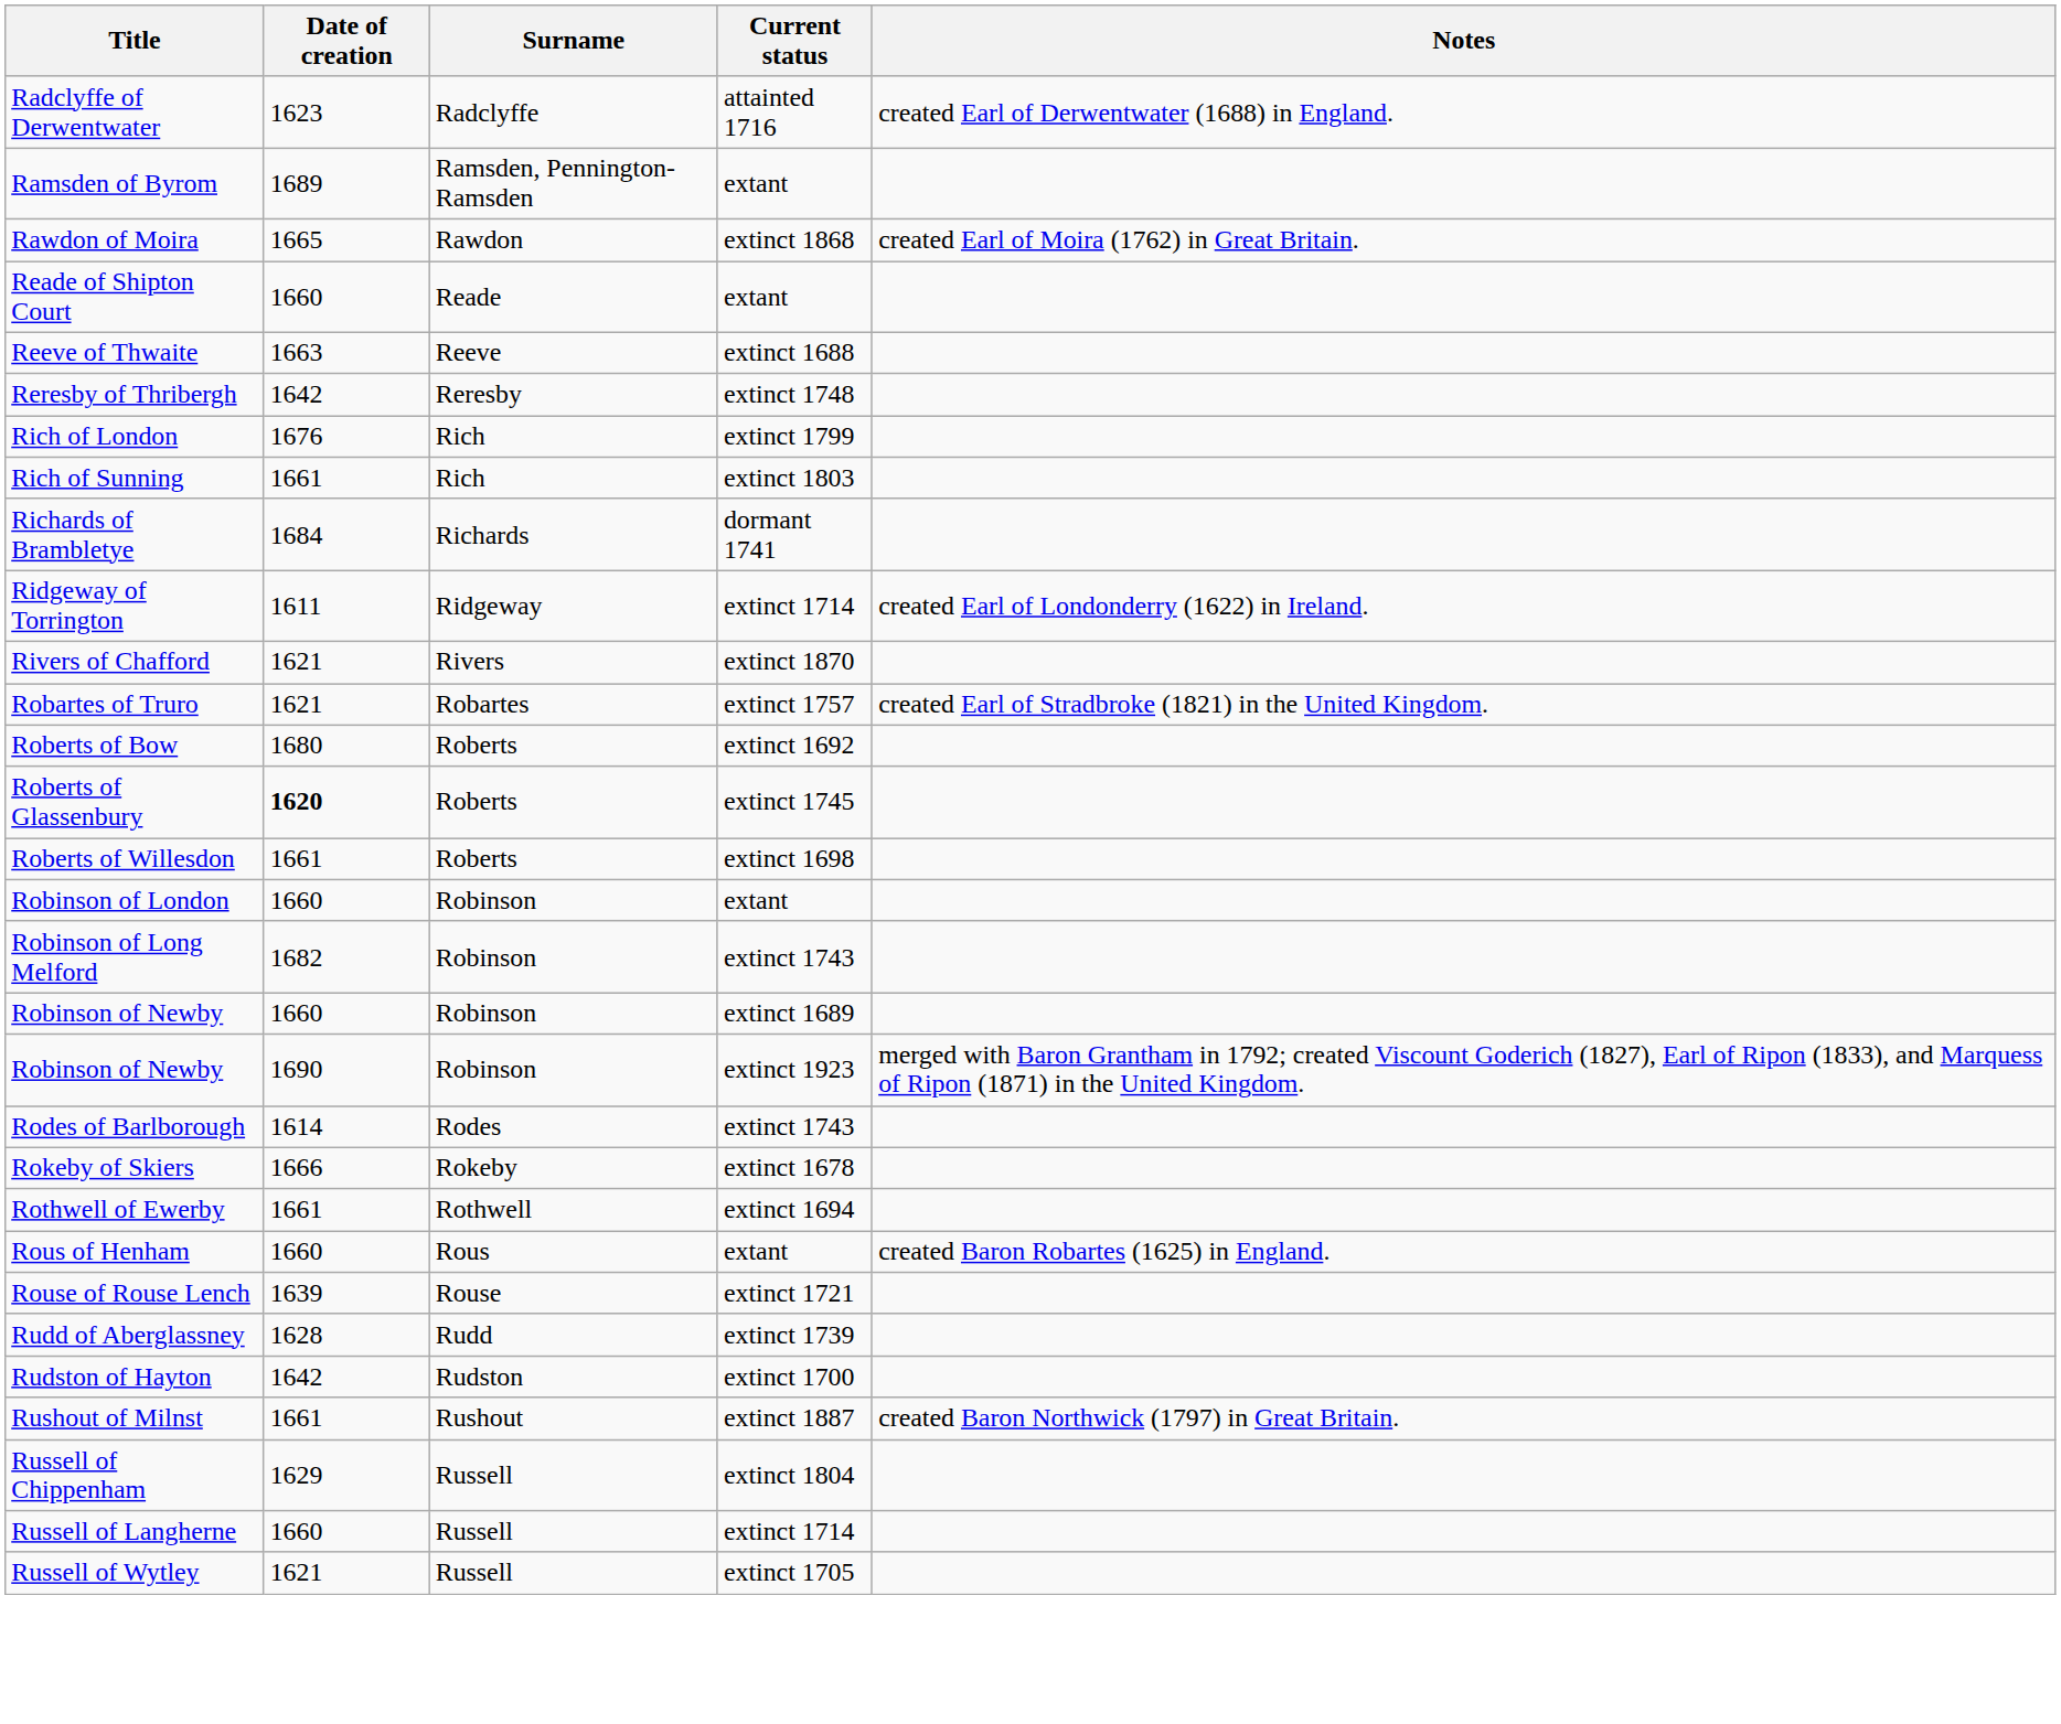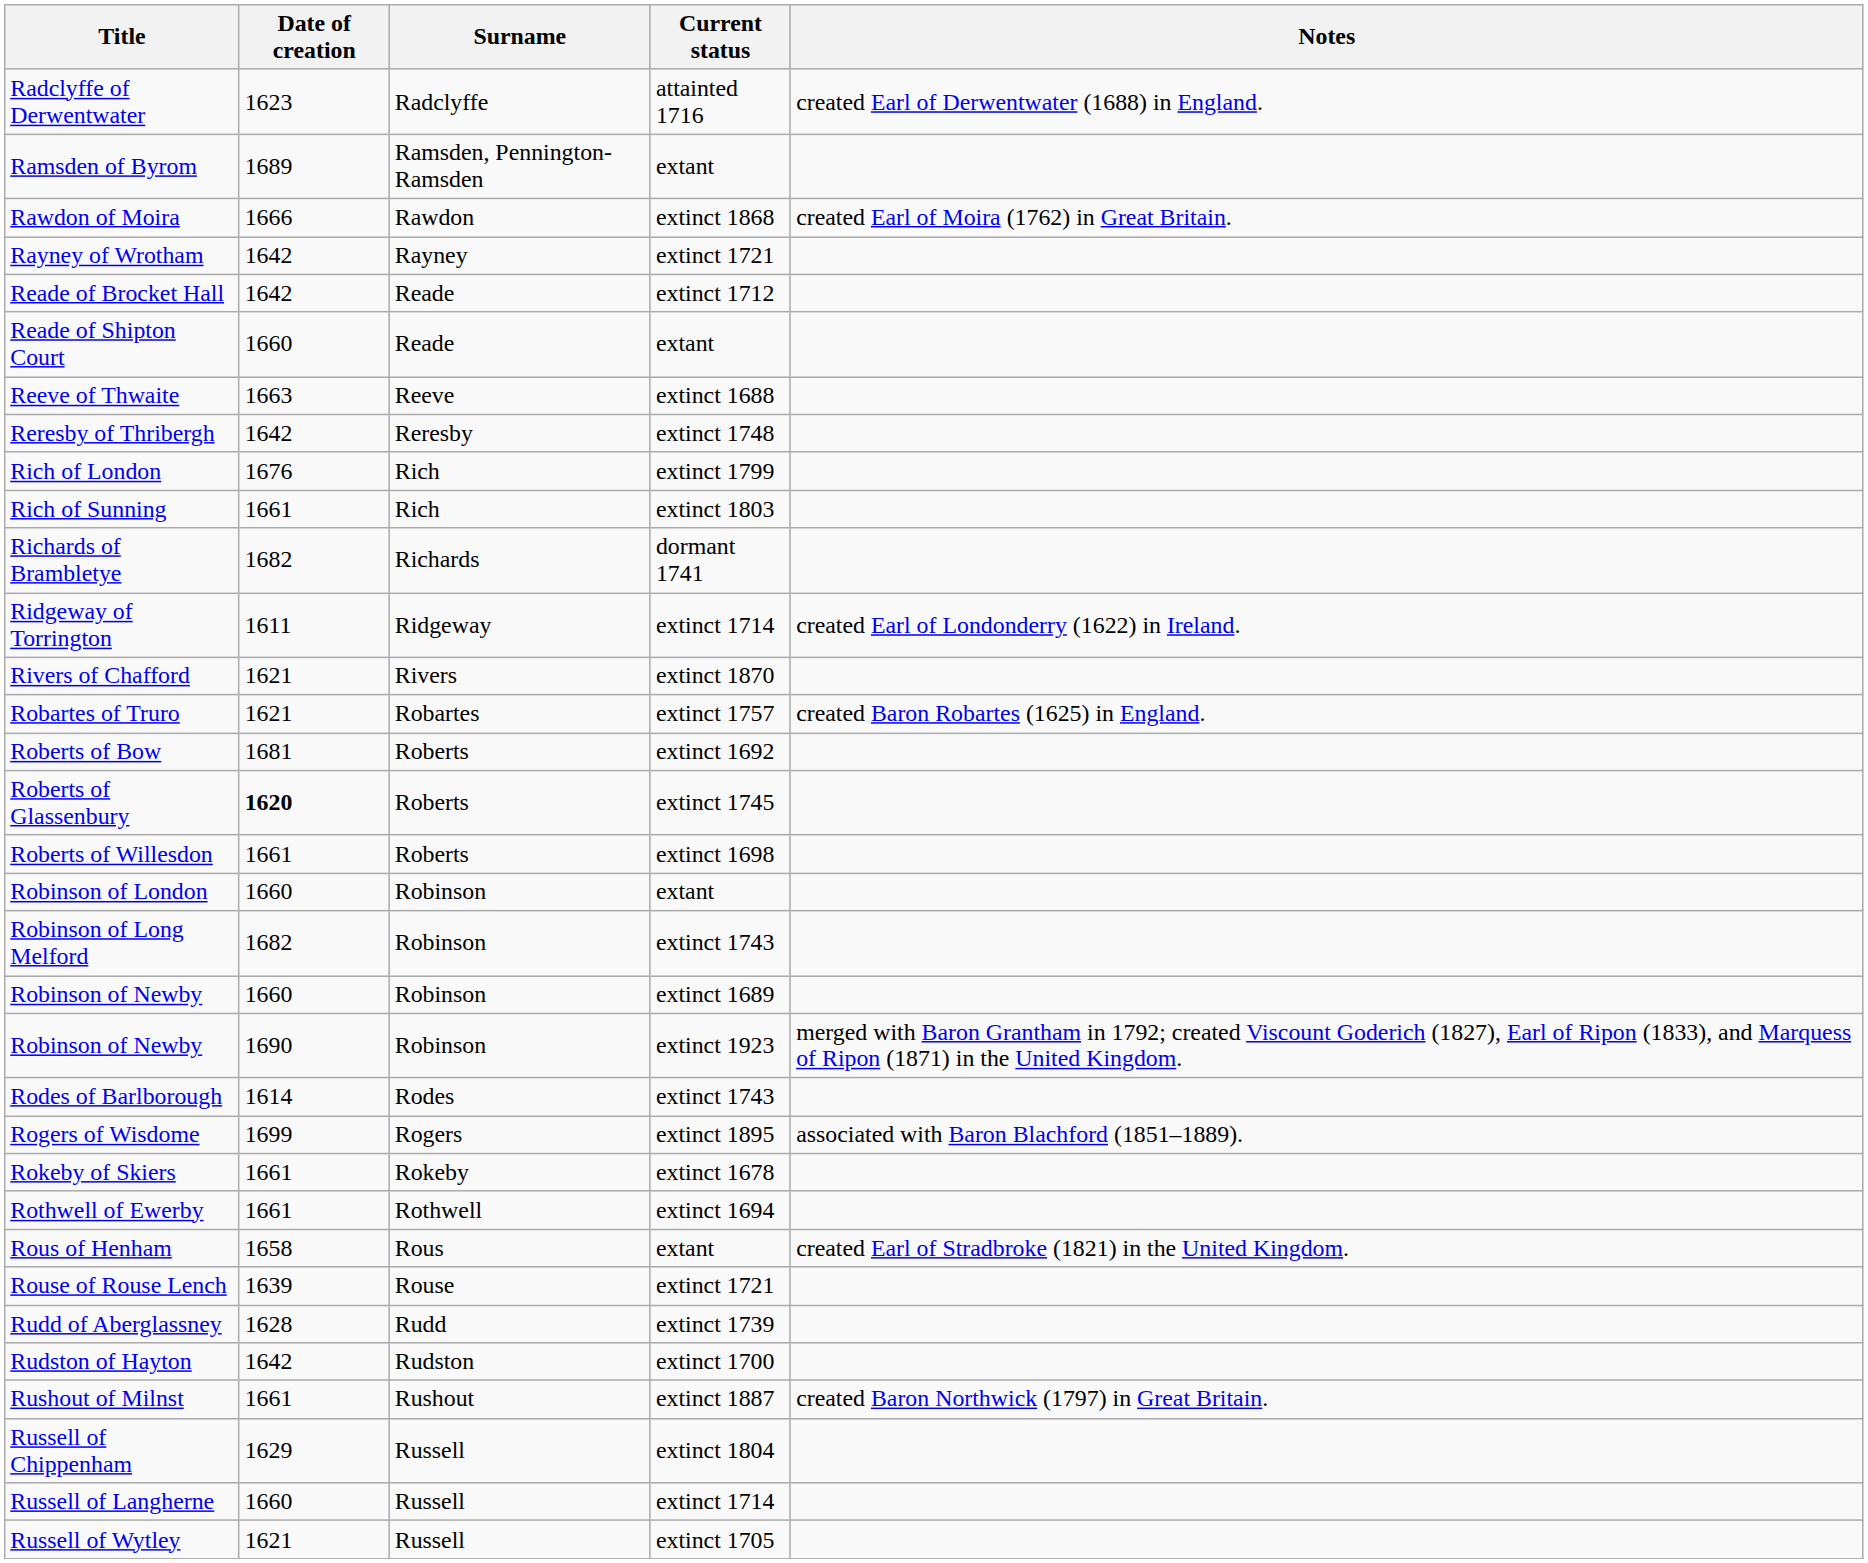Rawdon of Moira | Date of creation: 1665 -> 1666
+ row: Rayney of Wrotham | 1642 | Rayney | extinct 1721
+ row: Reade of Brocket Hall | 1642 | Reade | extinct 1712
Richards of Brambletye | Date of creation: 1684 -> 1682
Robartes of Truro | Notes: created Earl of Stradbroke (1821) in the United Kingdom. -> created Baron Robartes (1625) in England.
Roberts of Bow | Date of creation: 1680 -> 1681
+ row: Rogers of Wisdome | 1699 | Rogers | extinct 1895 | associated with Baron Blachford (1851–1889).
Rokeby of Skiers | Date of creation: 1666 -> 1661
Rous of Henham | Date of creation: 1660 -> 1658
Rous of Henham | Notes: created Baron Robartes (1625) in England. -> created Earl of Stradbroke (1821) in the United Kingdom.
